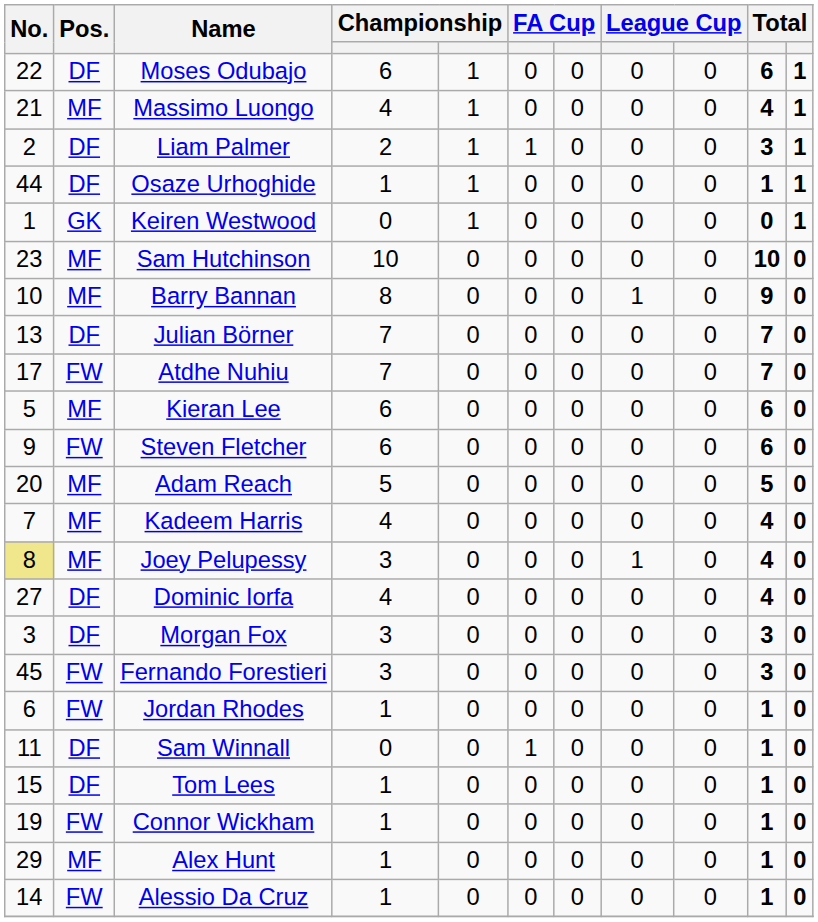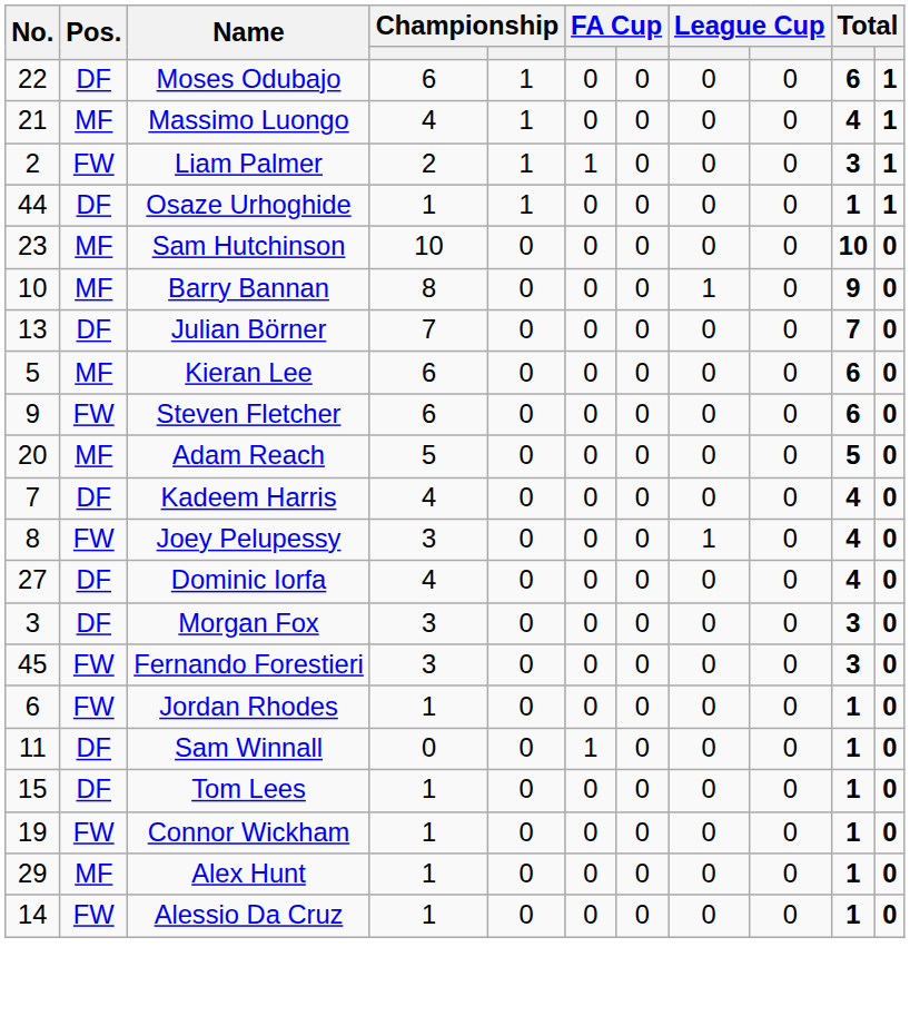Liam Palmer | Pos.: DF -> FW
- row: 1 | GK | Keiren Westwood | 0 | 1 | 0 | 0 | 0 | 0 | 0 | 1
- row: 17 | FW | Atdhe Nuhiu | 7 | 0 | 0 | 0 | 0 | 0 | 7 | 0
Kadeem Harris | Pos.: MF -> DF
Joey Pelupessy | No.: khaki background -> no background
Joey Pelupessy | Pos.: MF -> FW
